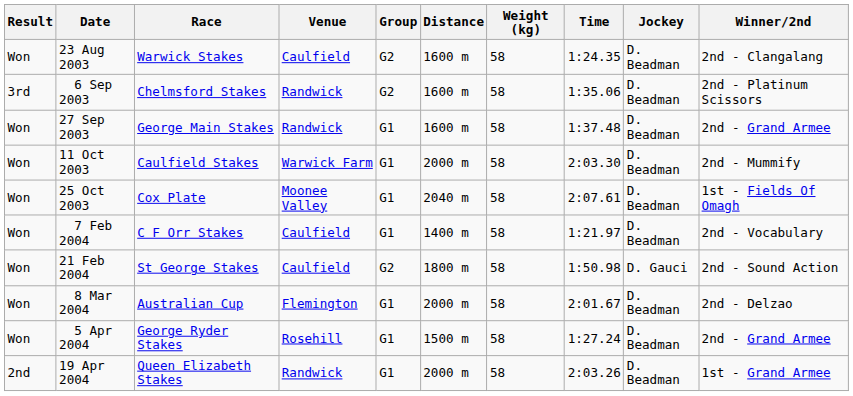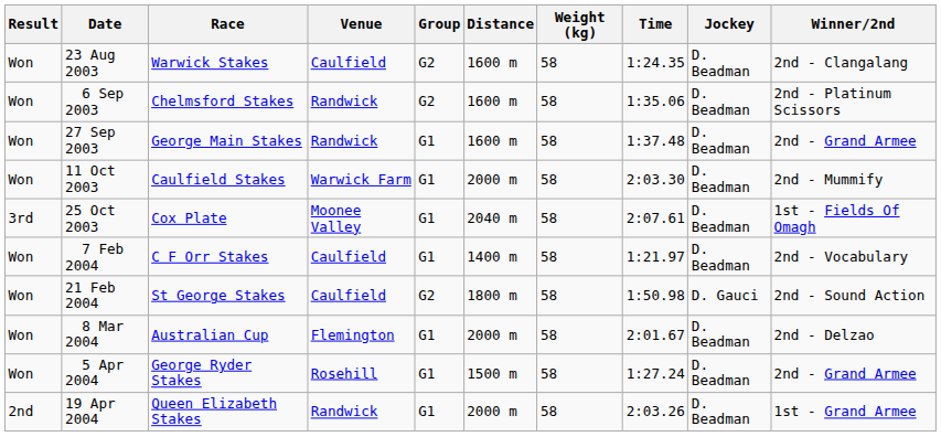6 Sep 2003 | Result: 3rd -> Won
25 Oct 2003 | Result: Won -> 3rd
